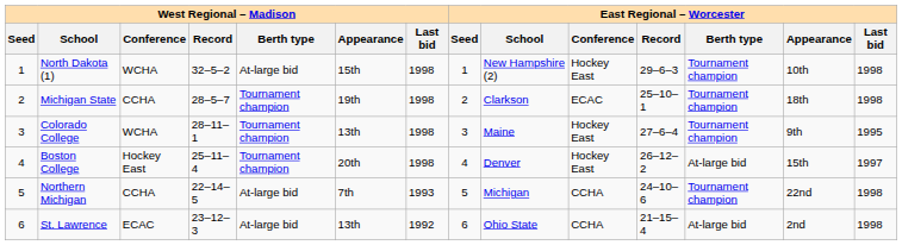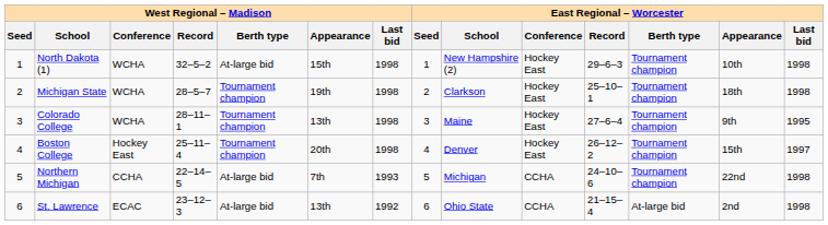Michigan State | West Regional – Madison / Conference: CCHA -> WCHA
Michigan State | East Regional – Worcester / Conference: ECAC -> Hockey East
Boston College | East Regional – Worcester / Berth type: At-large bid -> Tournament champion
